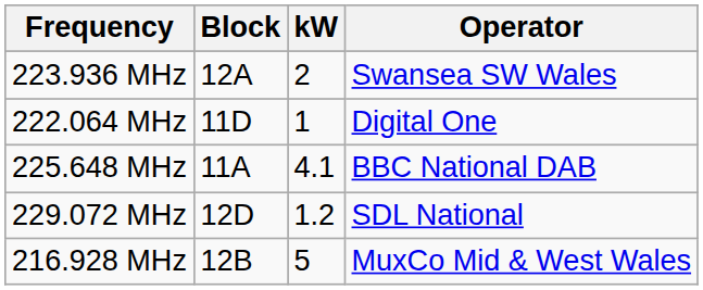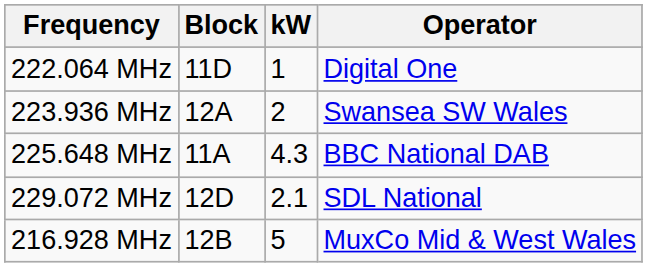rows swapped: 222.064 MHz <-> 223.936 MHz
225.648 MHz | kW: 4.1 -> 4.3
229.072 MHz | kW: 1.2 -> 2.1
